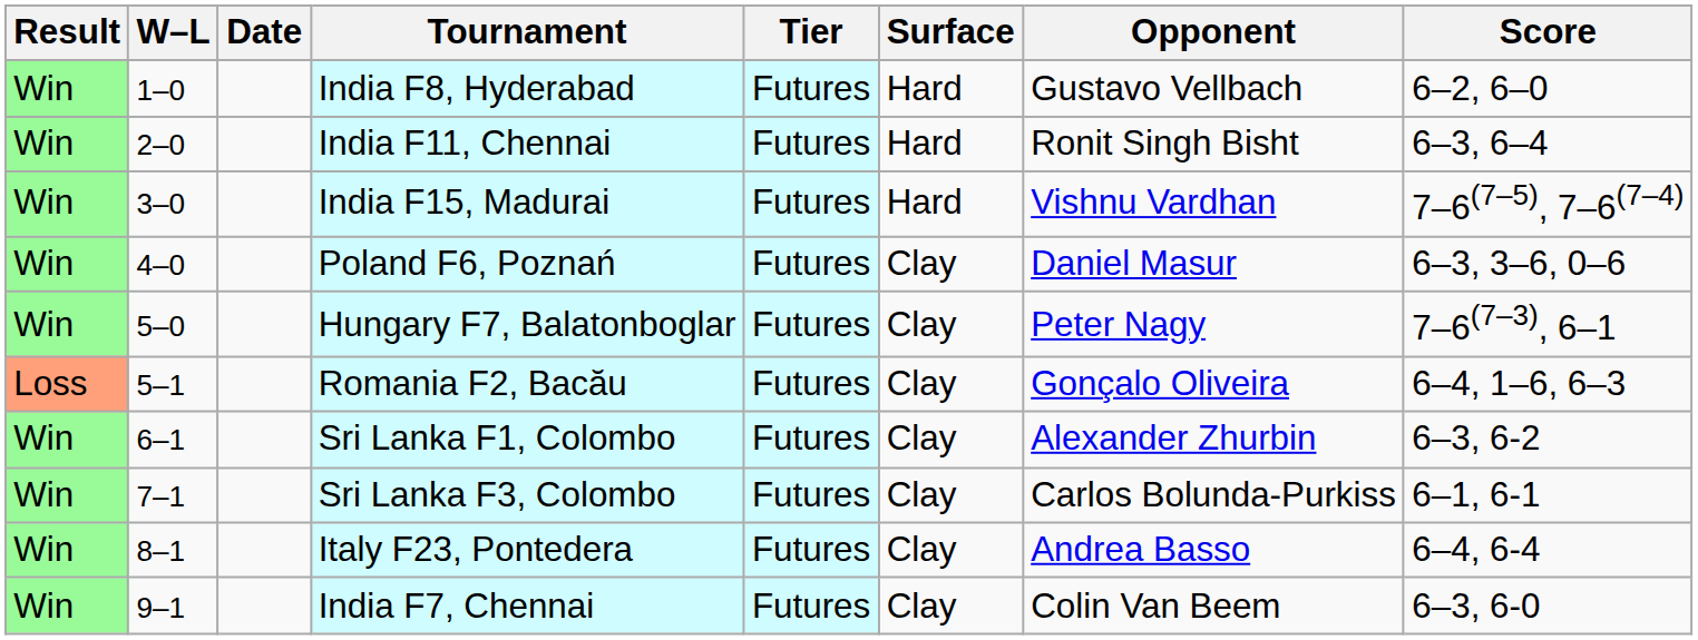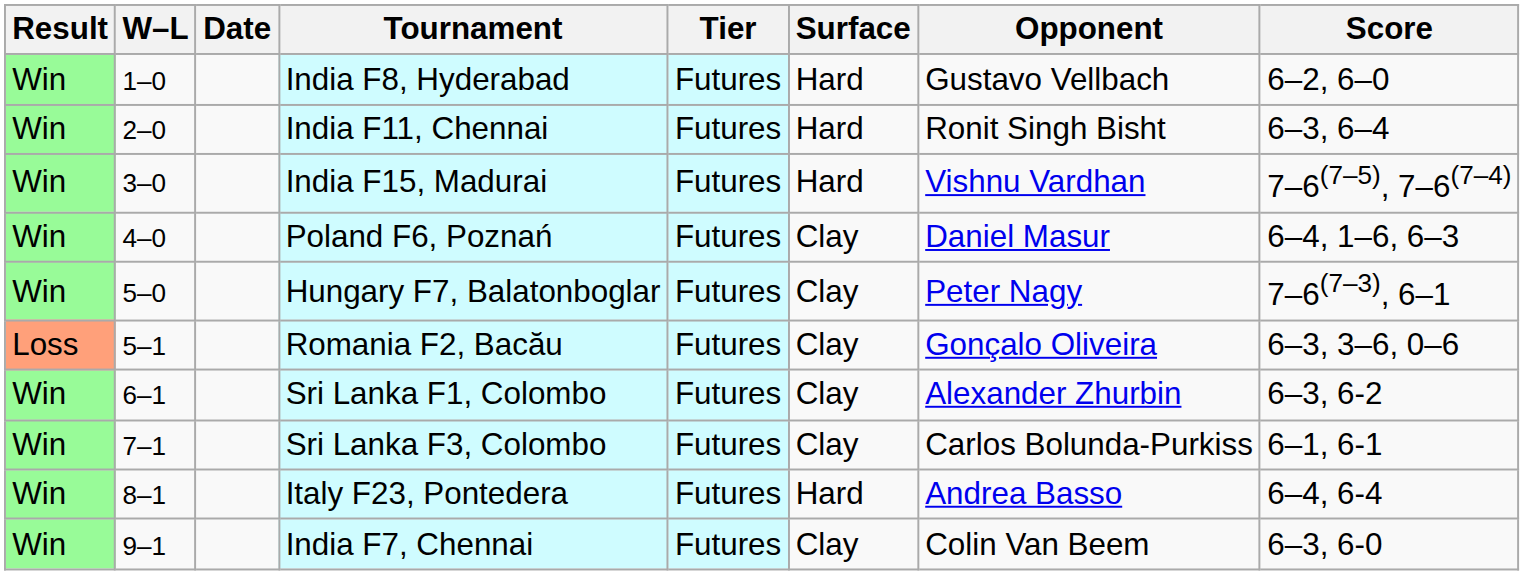Poland F6, Poznań | Score: 6–3, 3–6, 0–6 -> 6–4, 1–6, 6–3
Romania F2, Bacău | Score: 6–4, 1–6, 6–3 -> 6–3, 3–6, 0–6
Italy F23, Pontedera | Surface: Clay -> Hard
